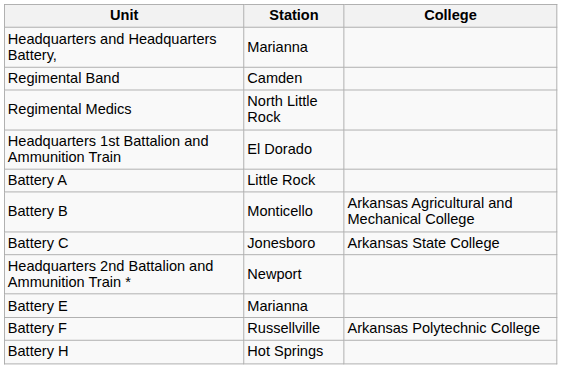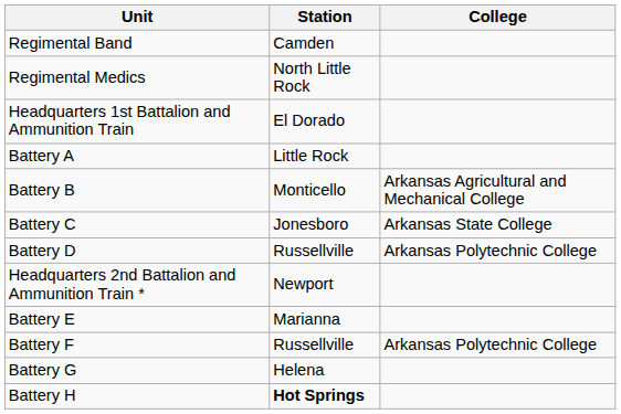- row: Headquarters and Headquarters Battery, | Marianna
+ row: Battery D | Russellville | Arkansas Polytechnic College
+ row: Battery G | Helena
Battery H | Station: normal -> bold
